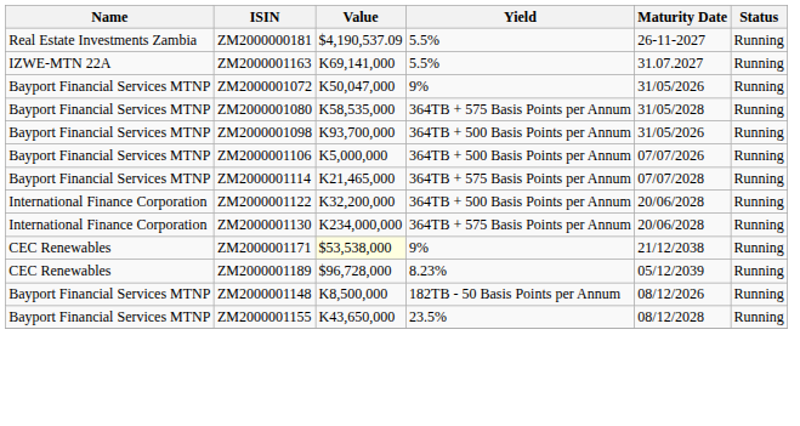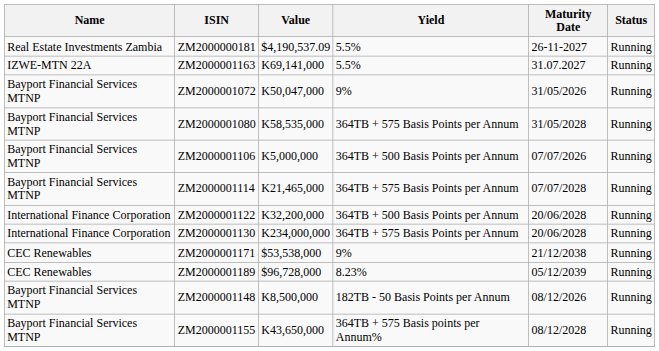- row: Bayport Financial Services MTNP | ZM2000001098 | K93,700,000 | 364TB + 500 Basis Points per Annum | 31/05/2026 | Running
ZM2000001171 | Value: lightyellow background -> no background
ZM2000001155 | Yield: 23.5% -> 364TB + 575 Basis points per Annum%
